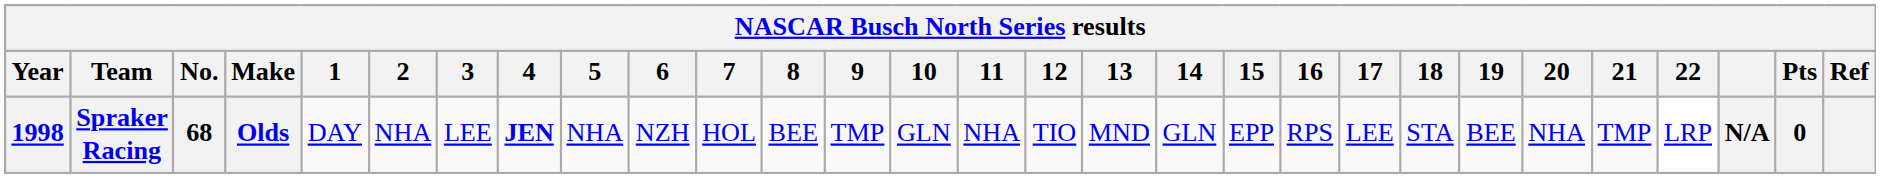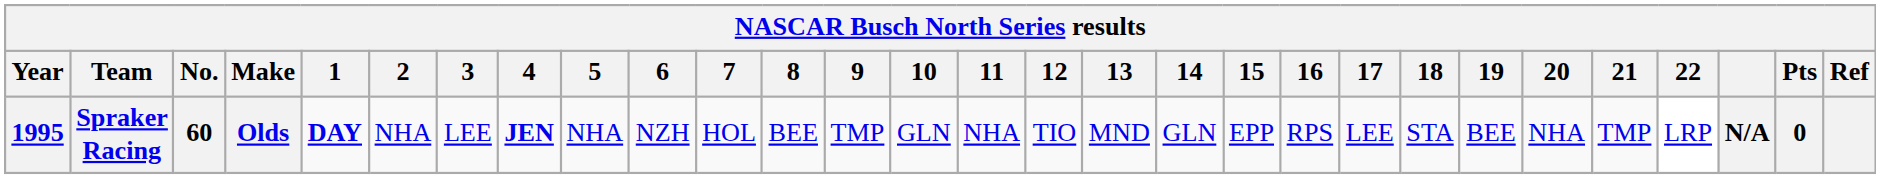Spraker Racing | Year: 1998 -> 1995
Spraker Racing | No.: 68 -> 60
Spraker Racing | 1: normal -> bold
